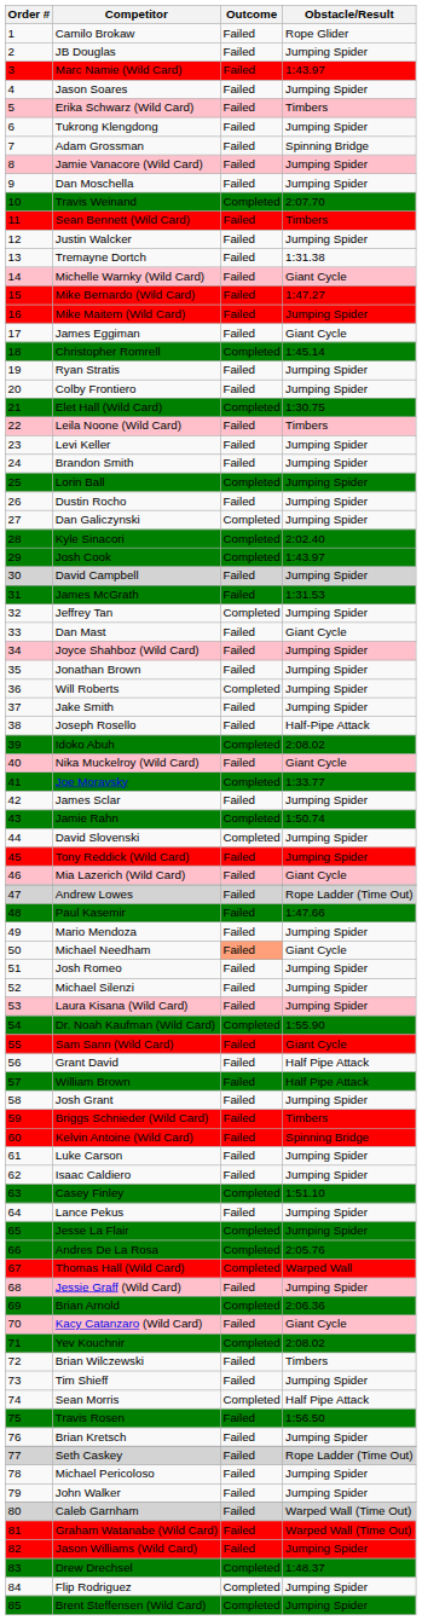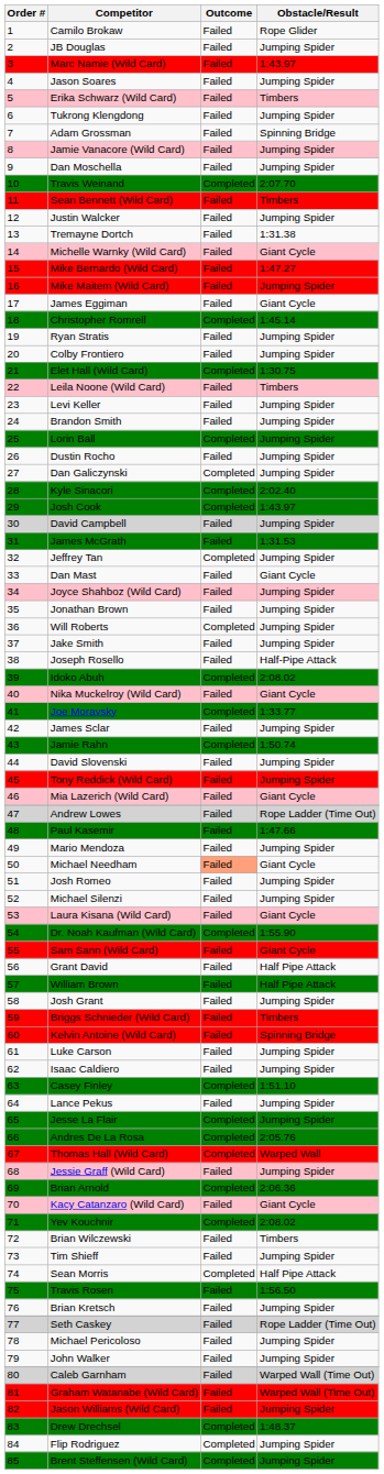David Slovenski | Outcome: Completed -> Failed
Laura Kisana (Wild Card) | Obstacle/Result: Jumping Spider -> Giant Cycle
